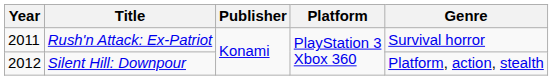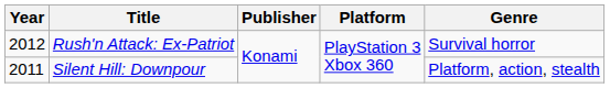Rush'n Attack: Ex-Patriot | Year: 2011 -> 2012
Silent Hill: Downpour | Year: 2012 -> 2011
